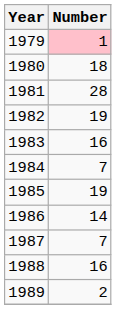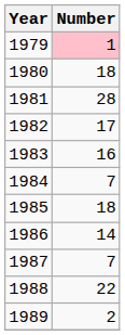1982 | Number: 19 -> 17
1985 | Number: 19 -> 18
1988 | Number: 16 -> 22
